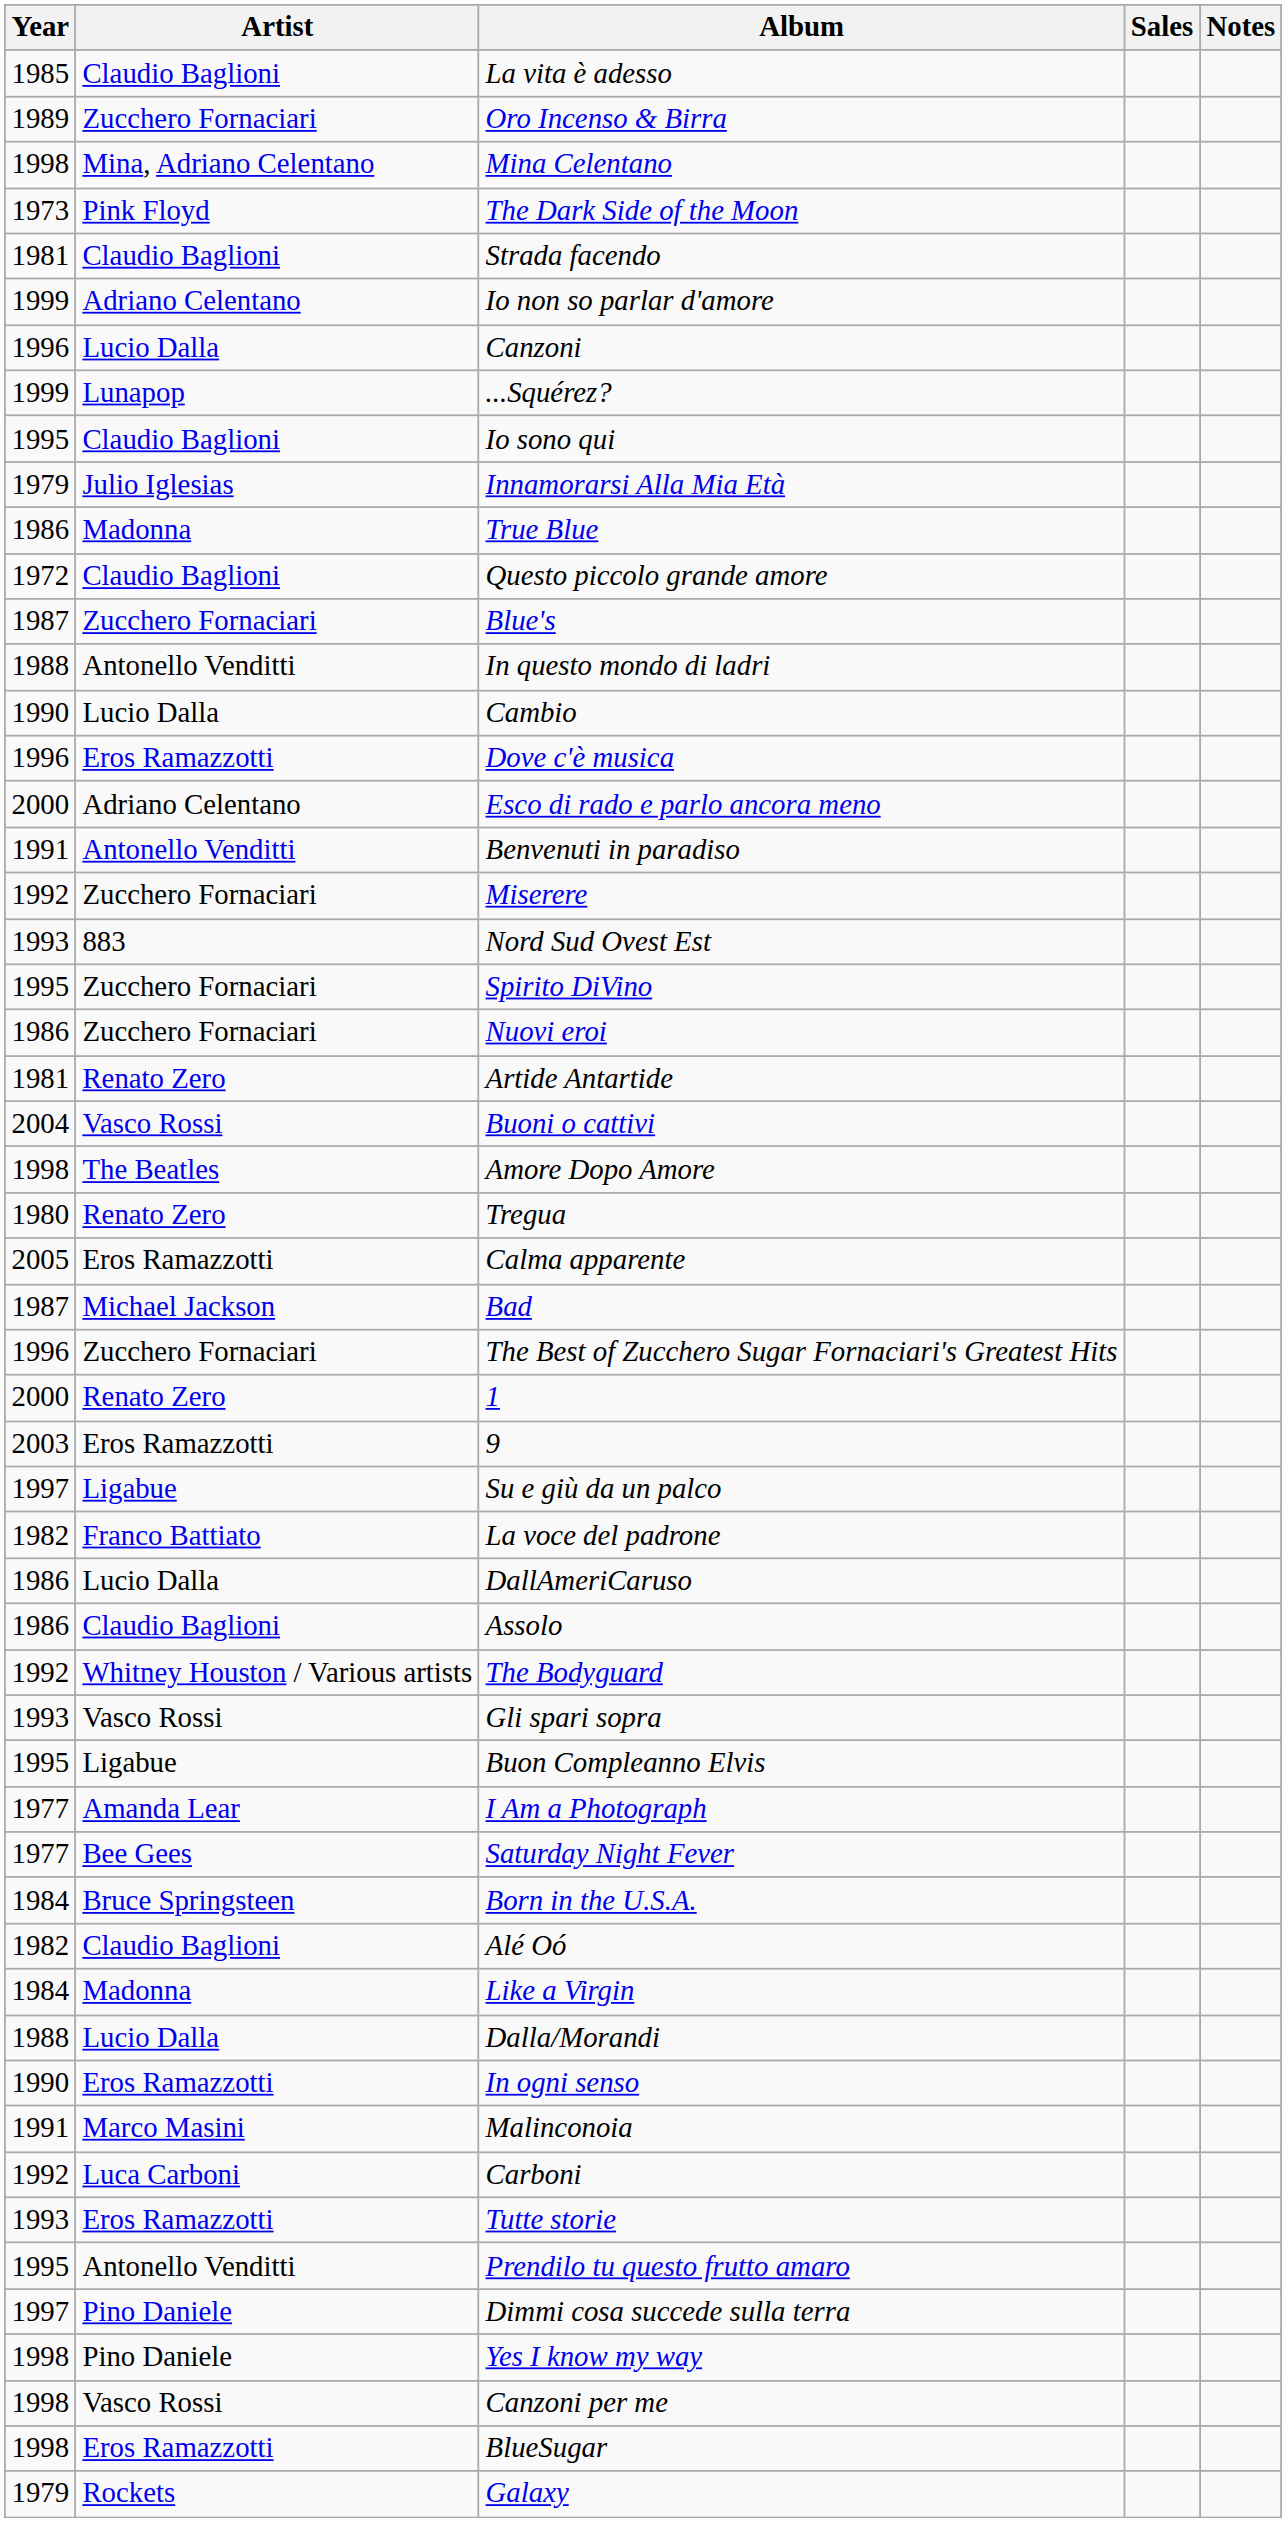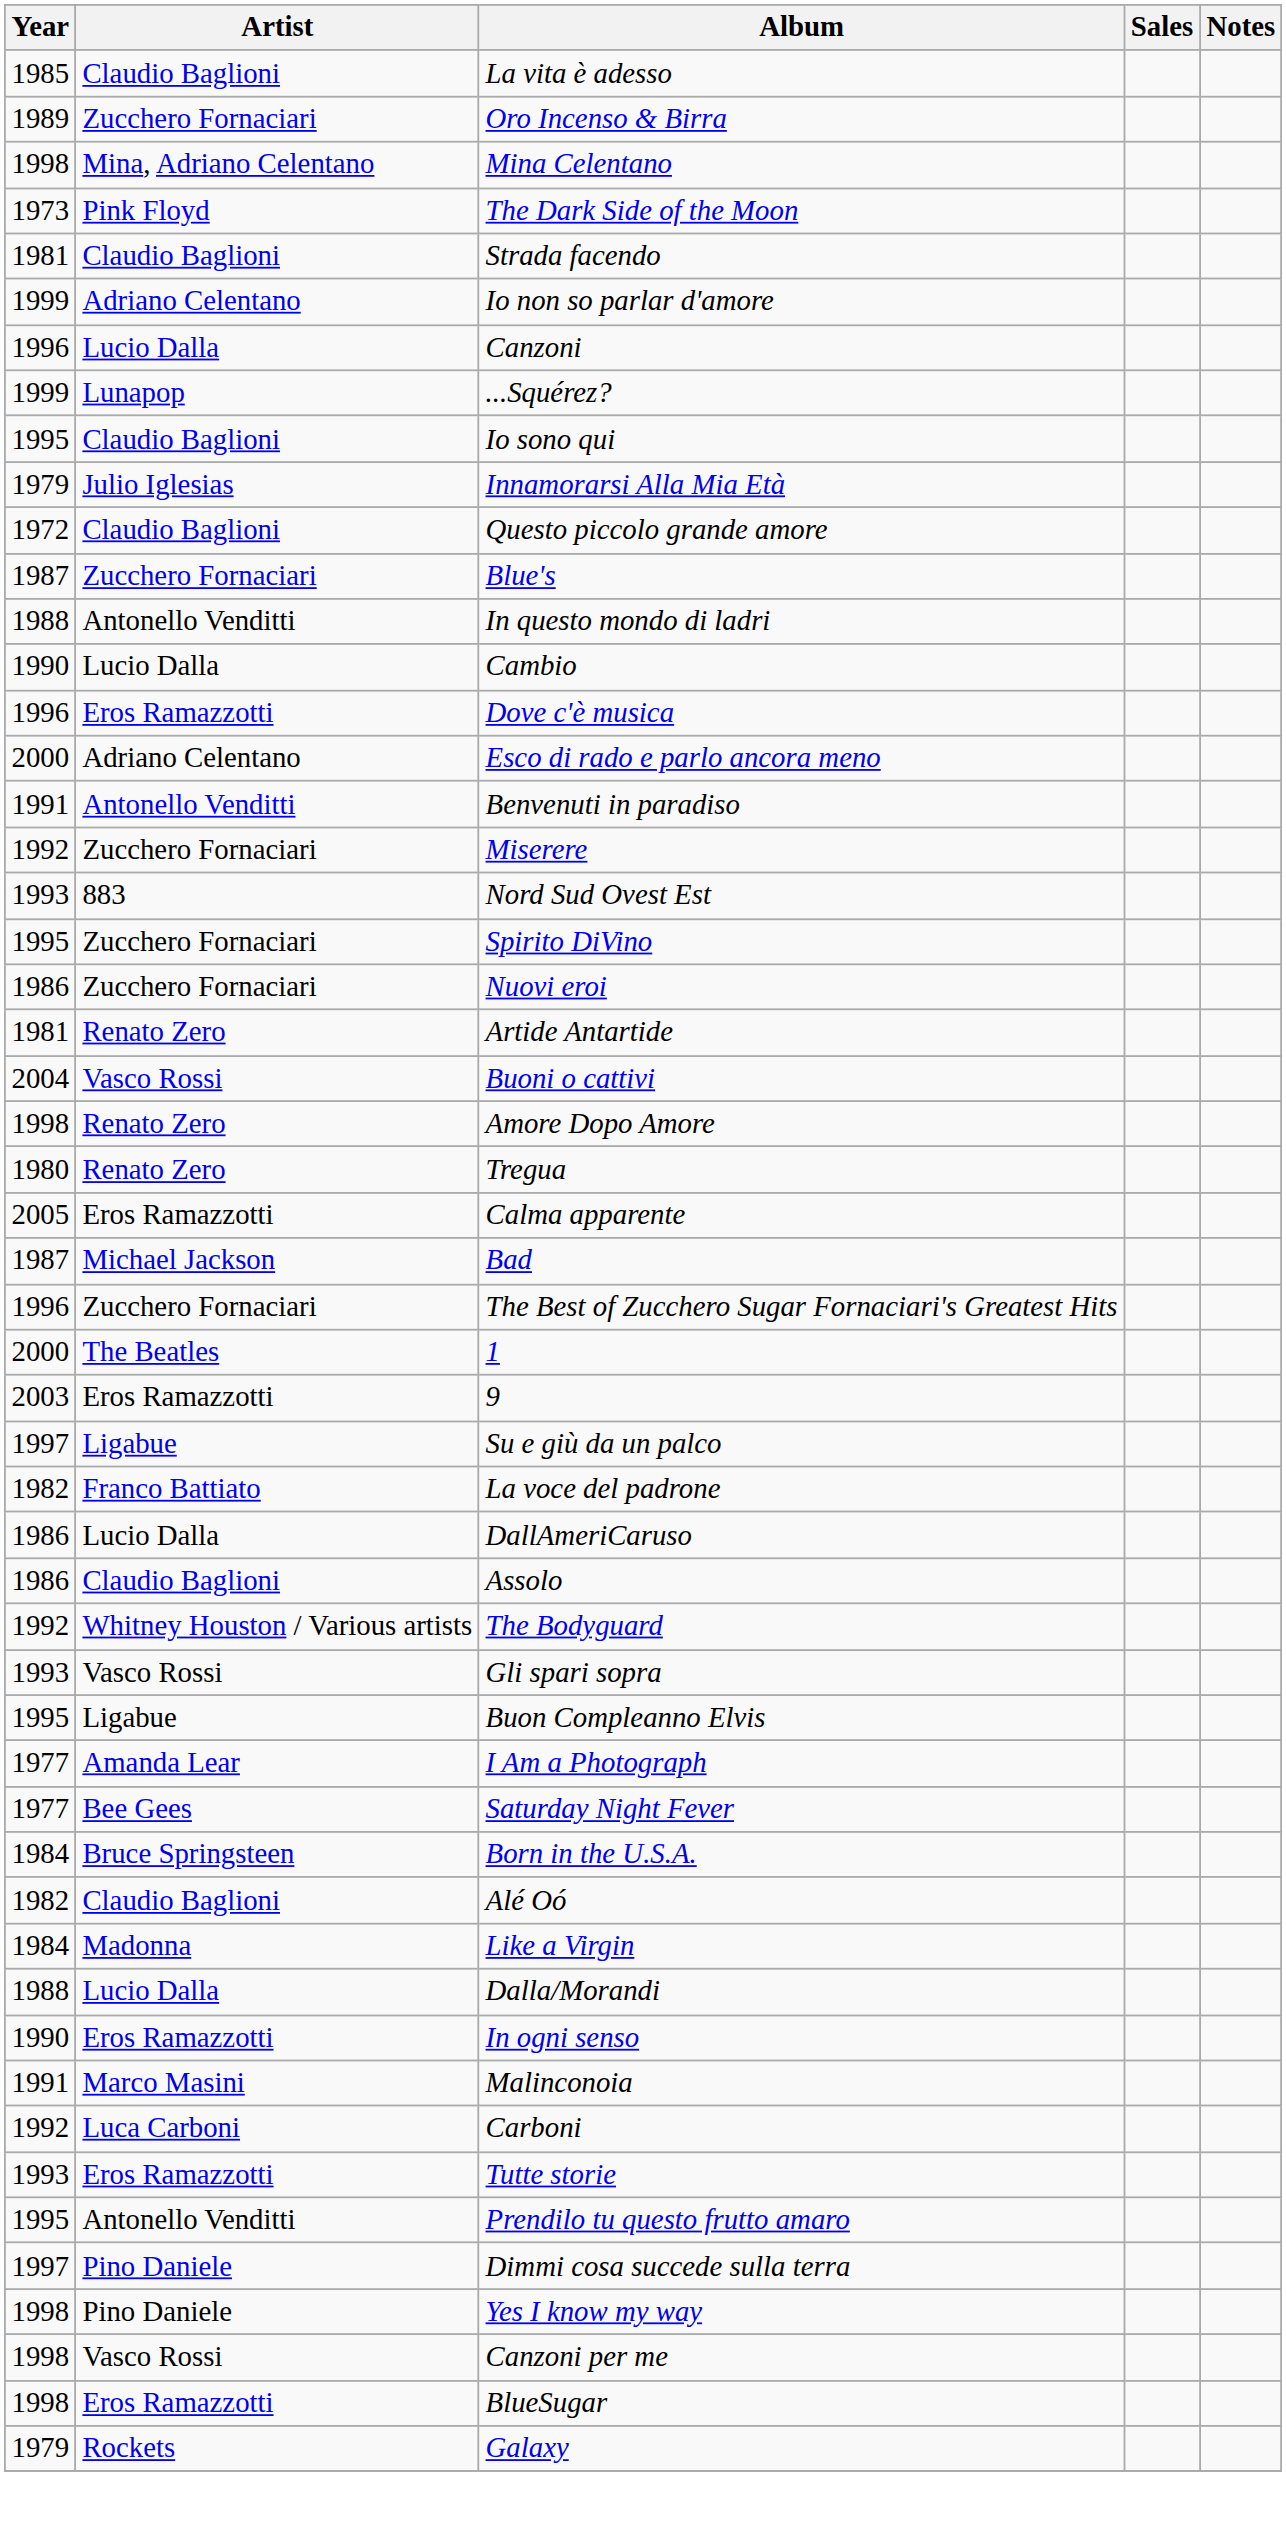- row: 1986 | Madonna | True Blue
Amore Dopo Amore | Artist: The Beatles -> Renato Zero
1 | Artist: Renato Zero -> The Beatles
